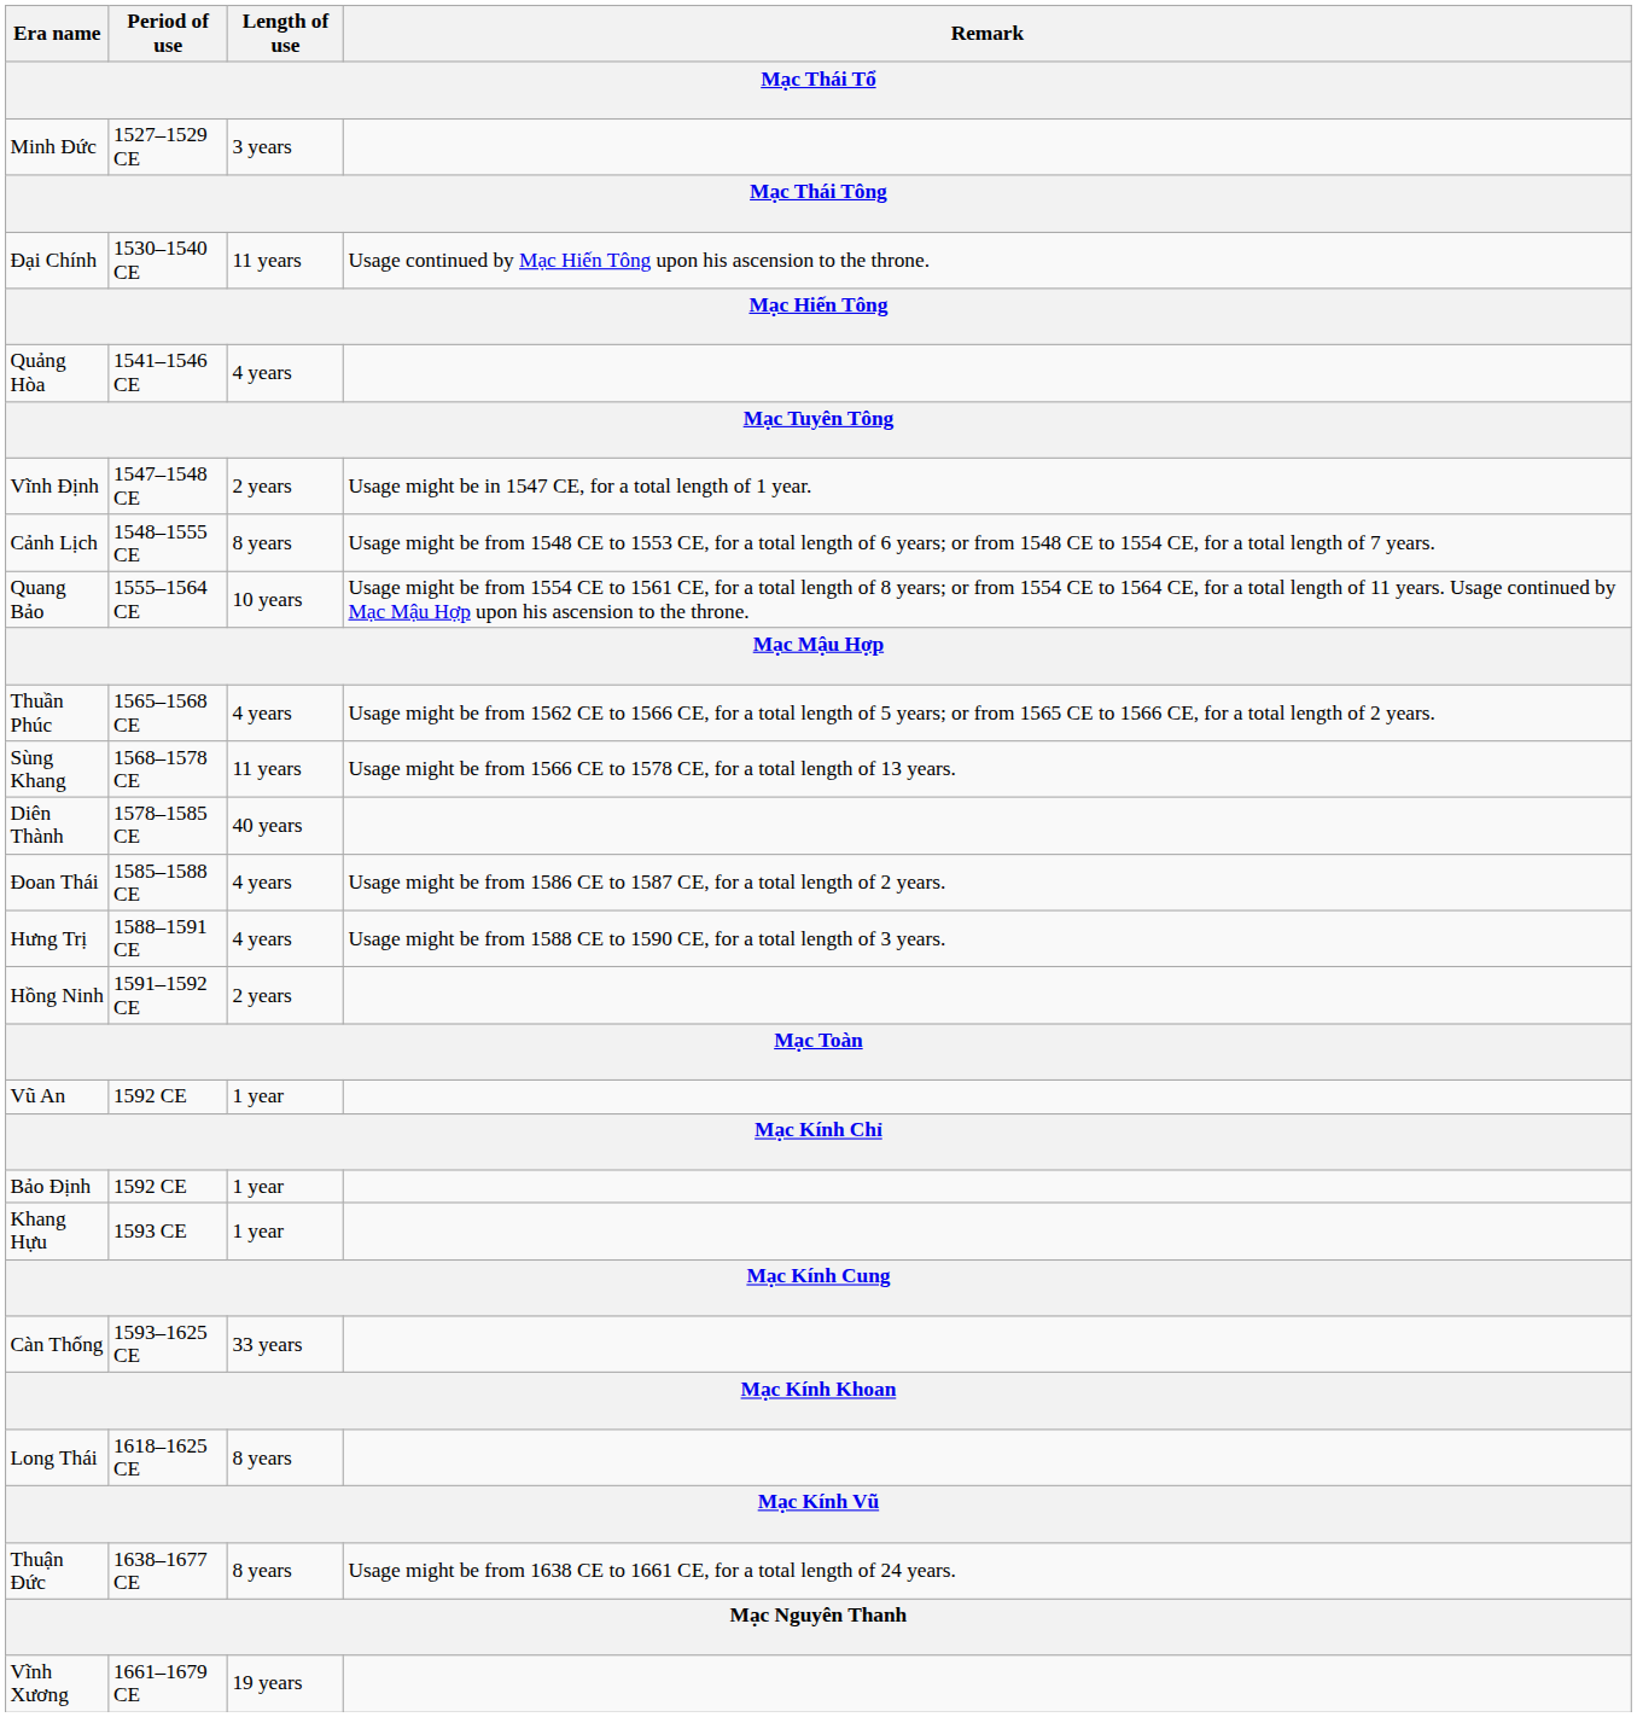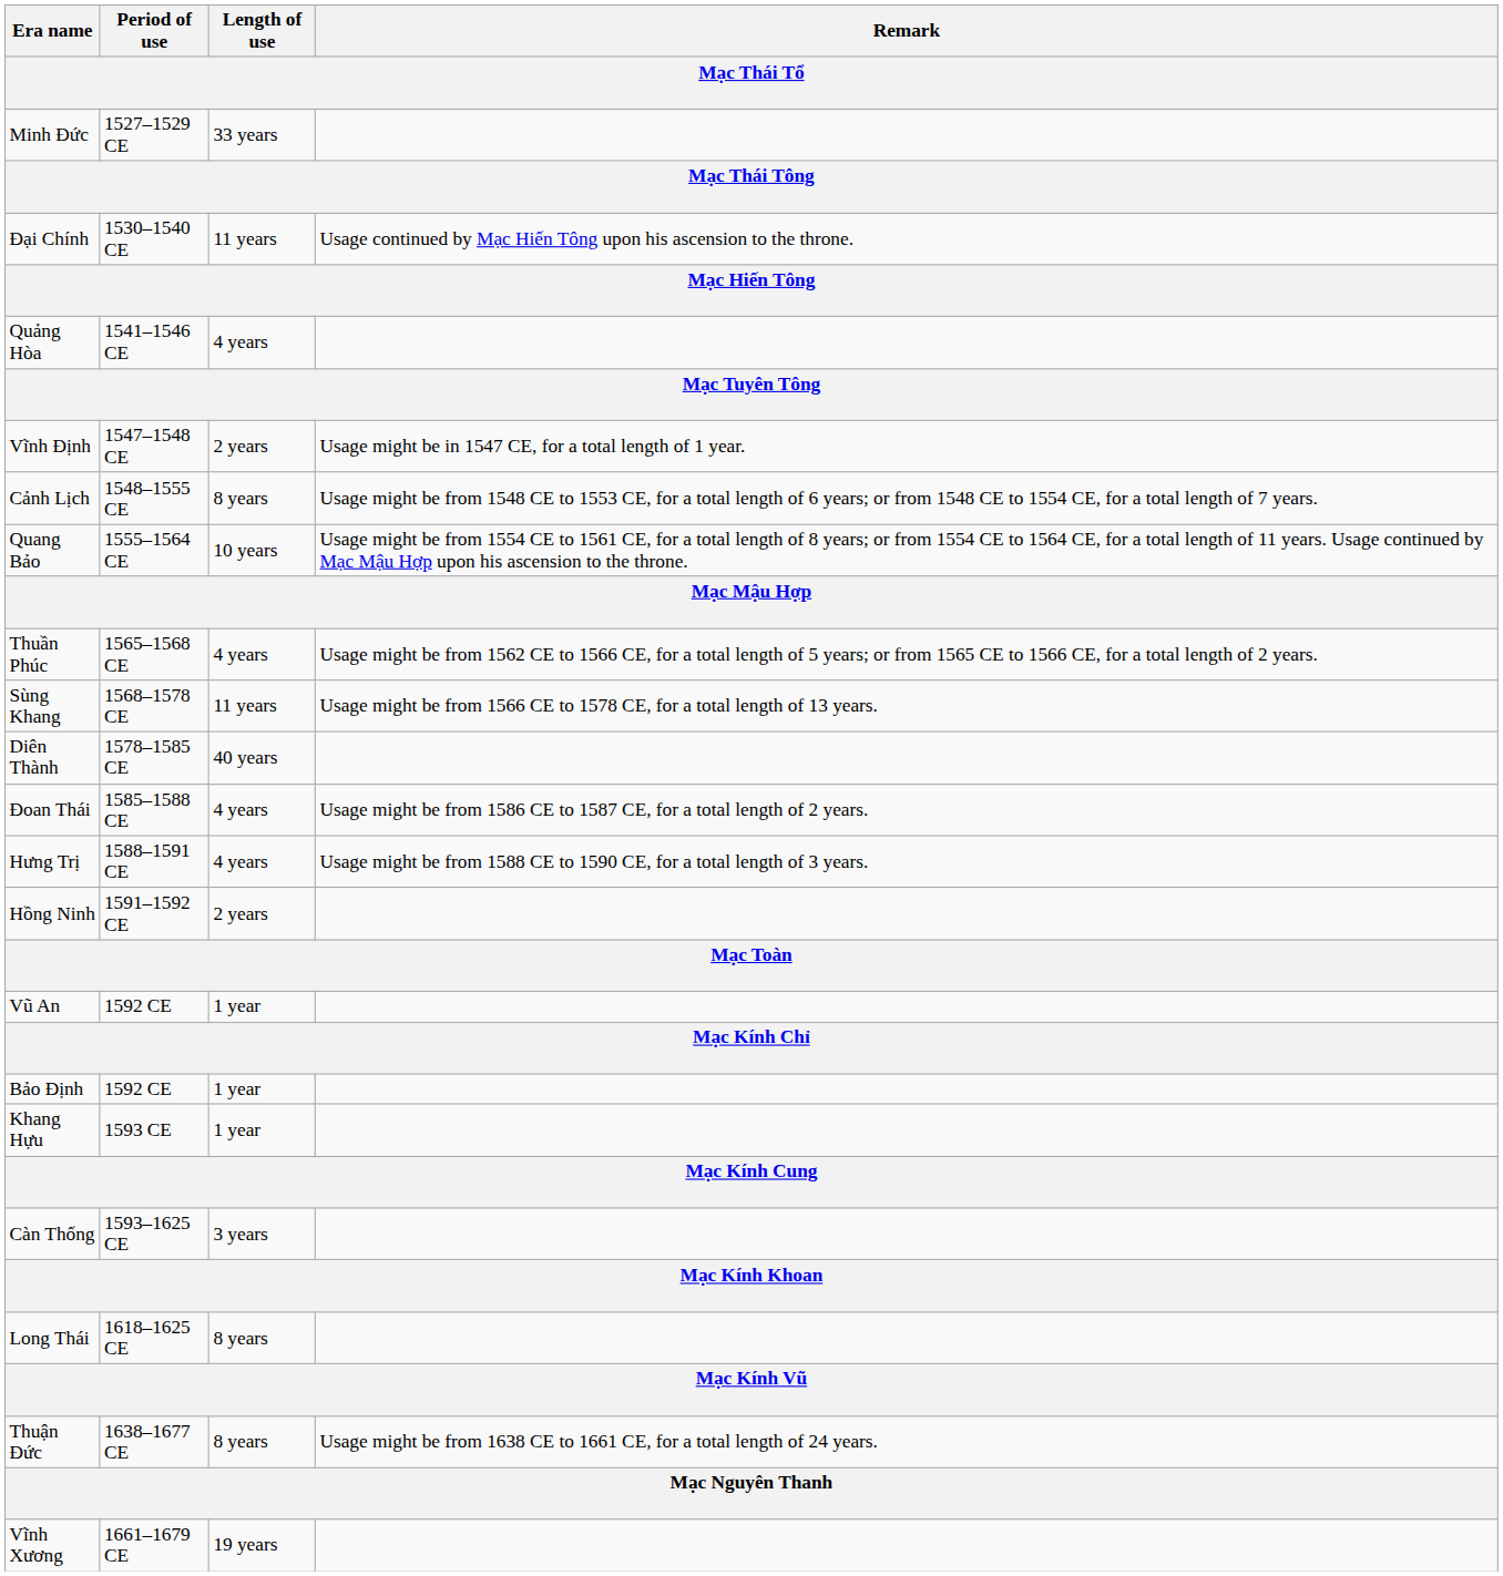Minh Đức | Length of use: 3 years -> 33 years
Càn Thống | Length of use: 33 years -> 3 years
